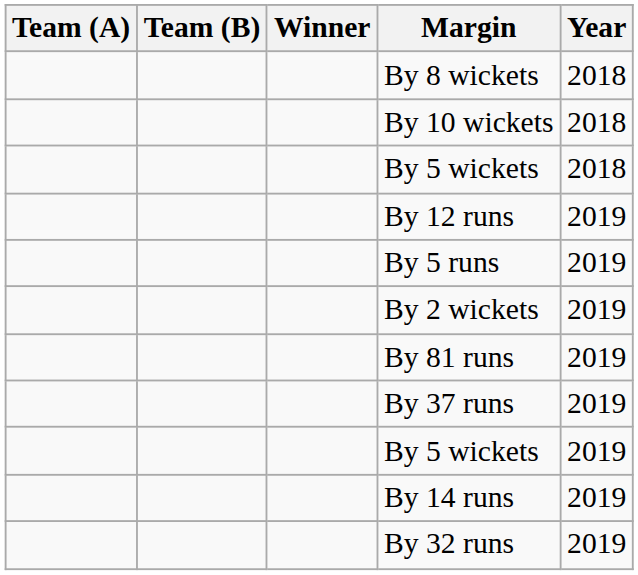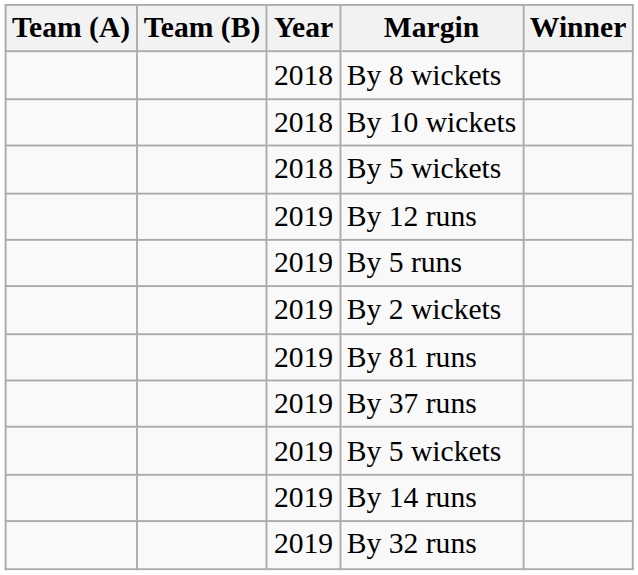columns swapped: Winner <-> Year
